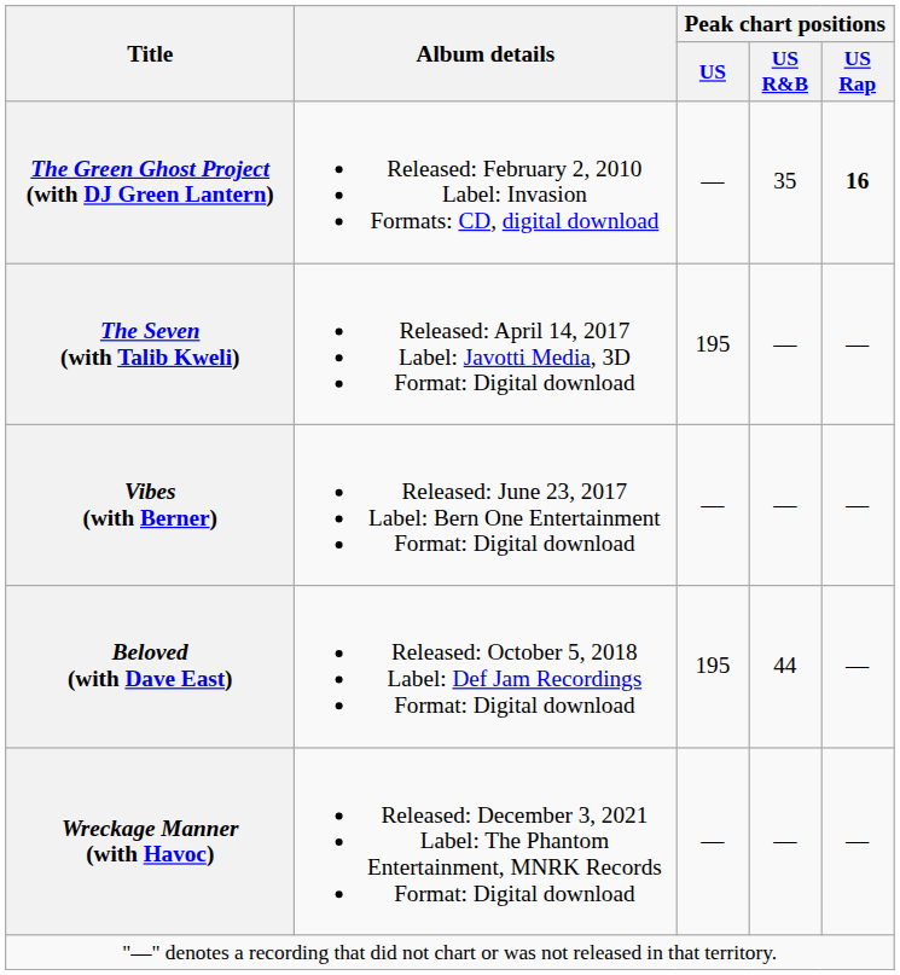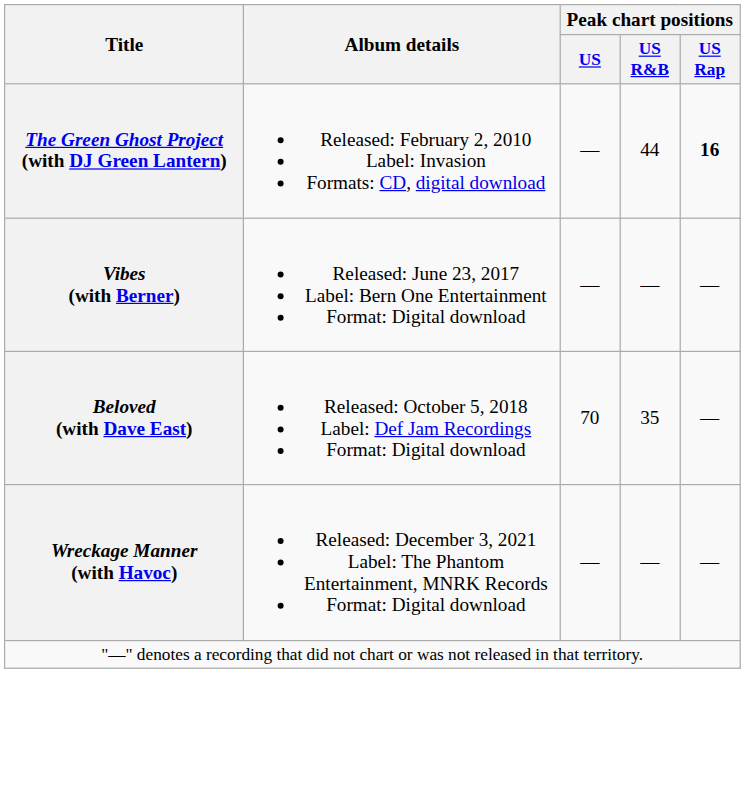The Green Ghost Project (with DJ Green Lantern) | Peak chart positions / US R&B: 35 -> 44
- row: The Seven (with Talib Kweli) | Released: April 14, 2017 Label: Javotti Media, 3D Format: Digital download | 195 | — | —
Beloved (with Dave East) | Peak chart positions / US: 195 -> 70
Beloved (with Dave East) | Peak chart positions / US R&B: 44 -> 35
